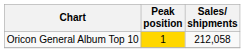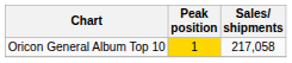Oricon General Album Top 10 | Sales/ shipments: 212,058 -> 217,058
